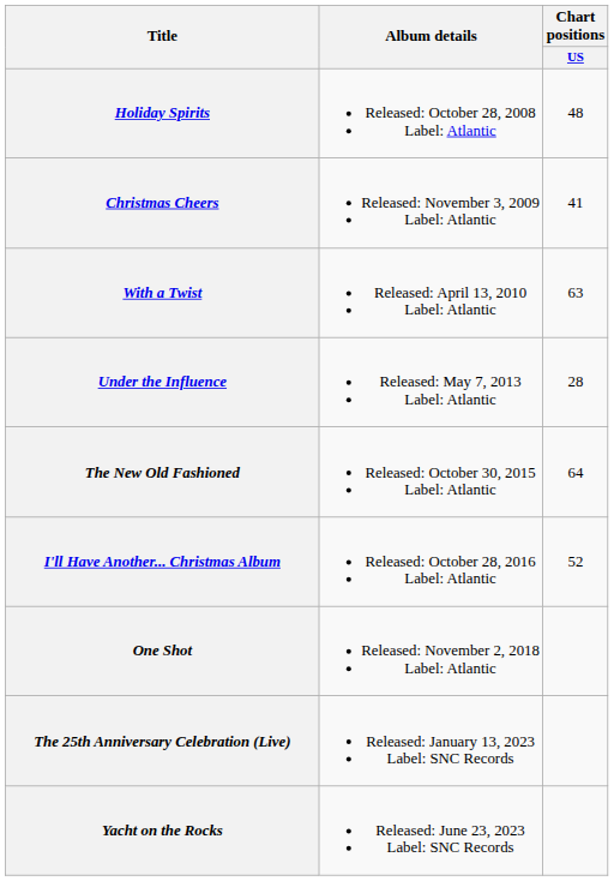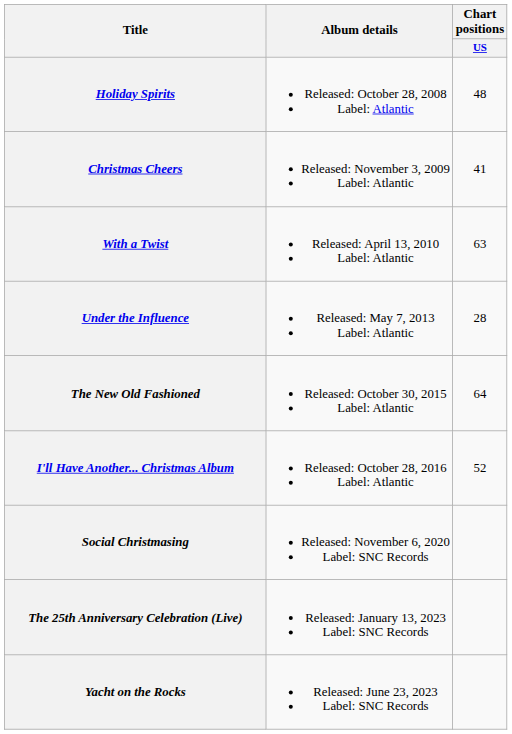- row: One Shot | Released: November 2, 2018 Label: Atlantic
+ row: Social Christmasing | Released: November 6, 2020 Label: SNC Records
